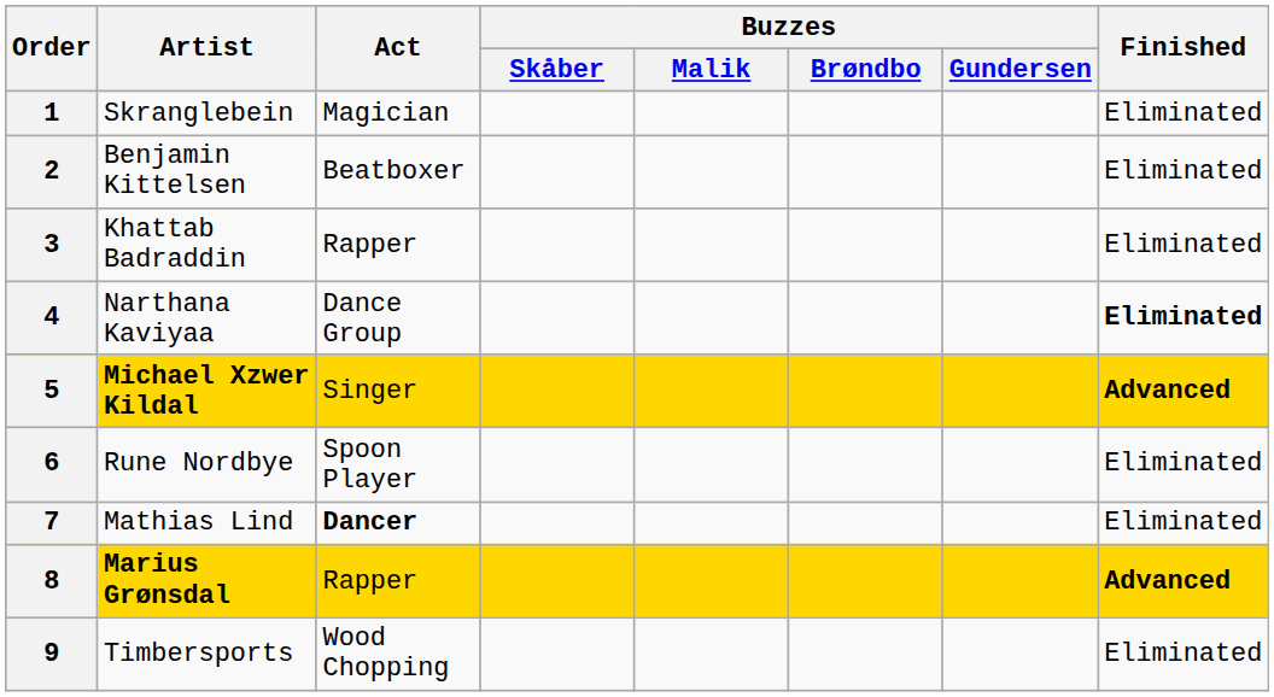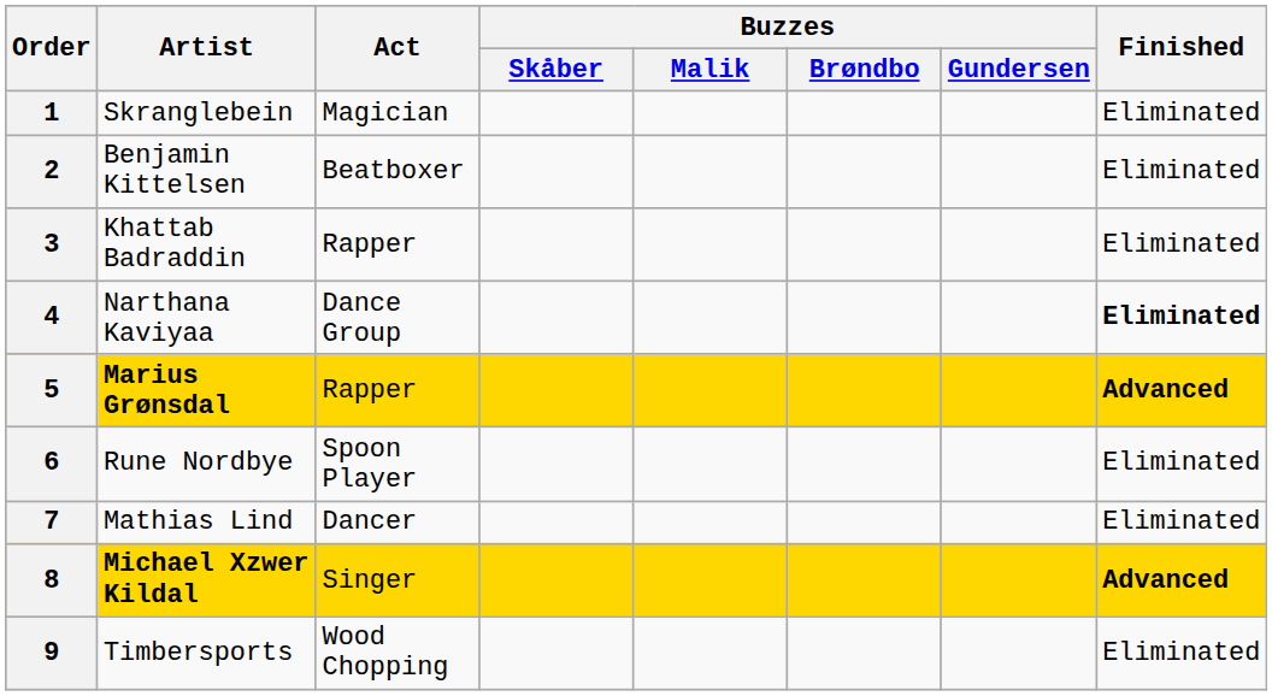5 | Artist: Michael Xzwer Kildal -> Marius Grønsdal
5 | Act: Singer -> Rapper
7 | Act: bold -> normal
8 | Artist: Marius Grønsdal -> Michael Xzwer Kildal
8 | Act: Rapper -> Singer
